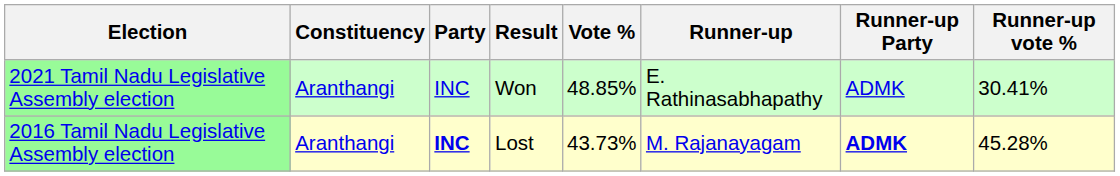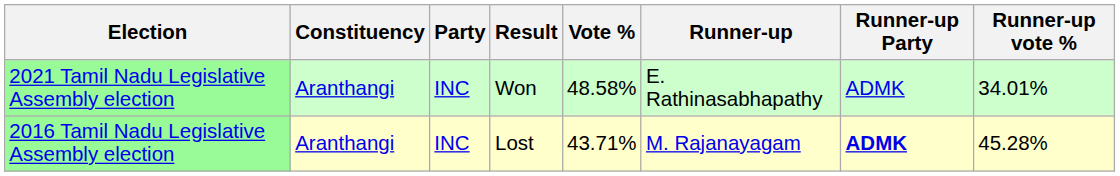2021 Tamil Nadu Legislative Assembly election | Vote %: 48.85% -> 48.58%
2021 Tamil Nadu Legislative Assembly election | Runner-up vote %: 30.41% -> 34.01%
2016 Tamil Nadu Legislative Assembly election | Party: bold -> normal
2016 Tamil Nadu Legislative Assembly election | Vote %: 43.73% -> 43.71%
